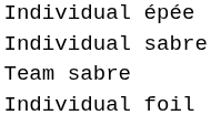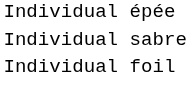- row: Team sabre
